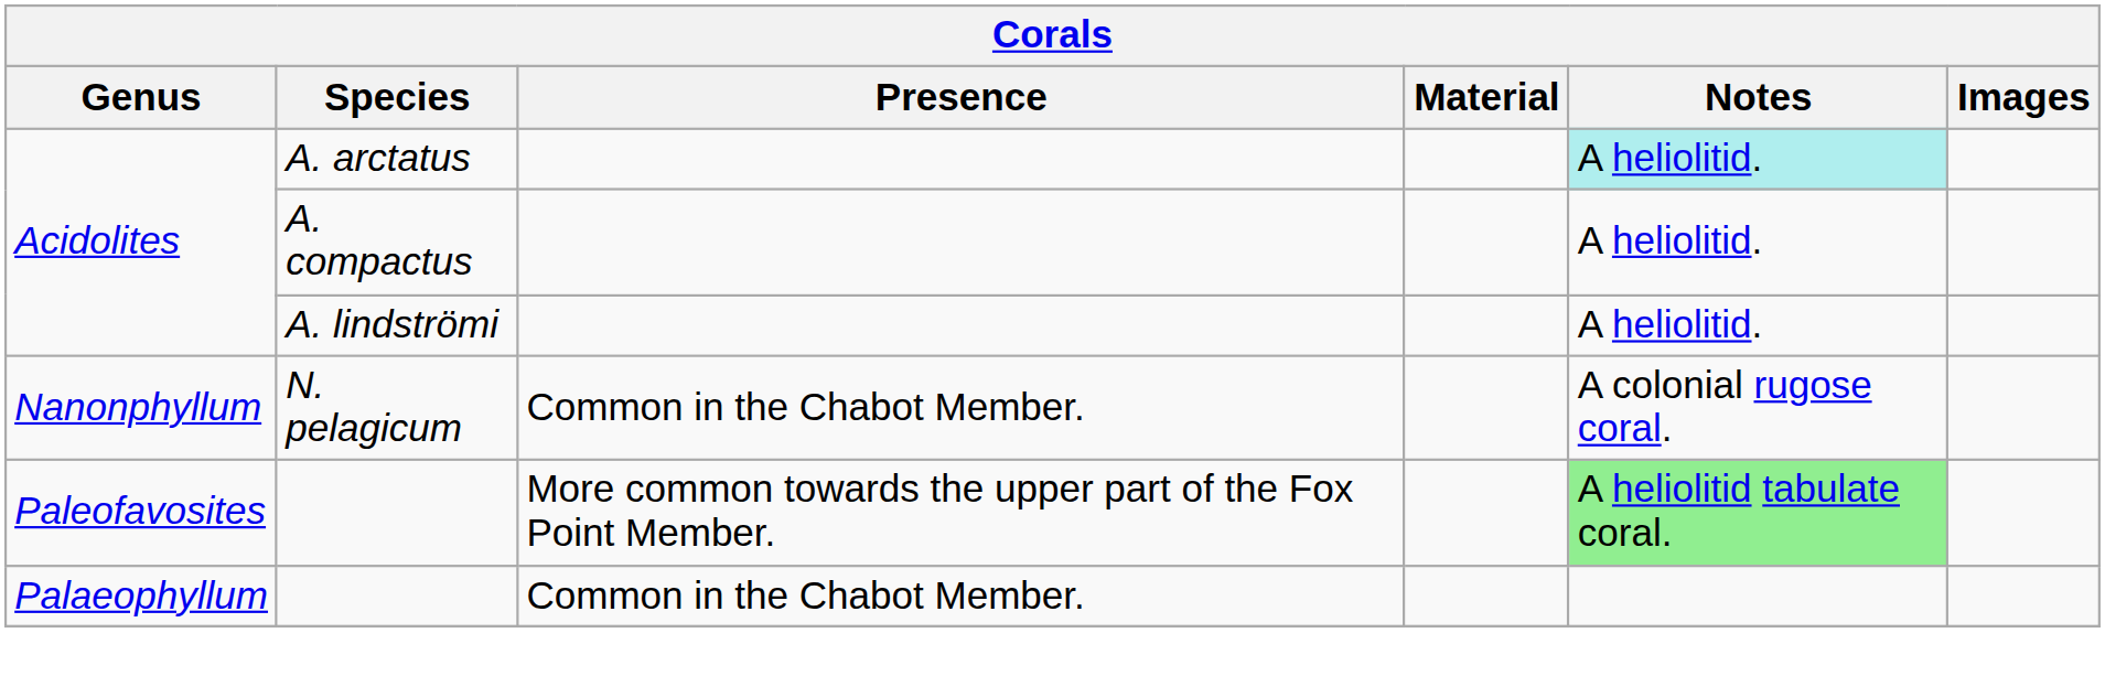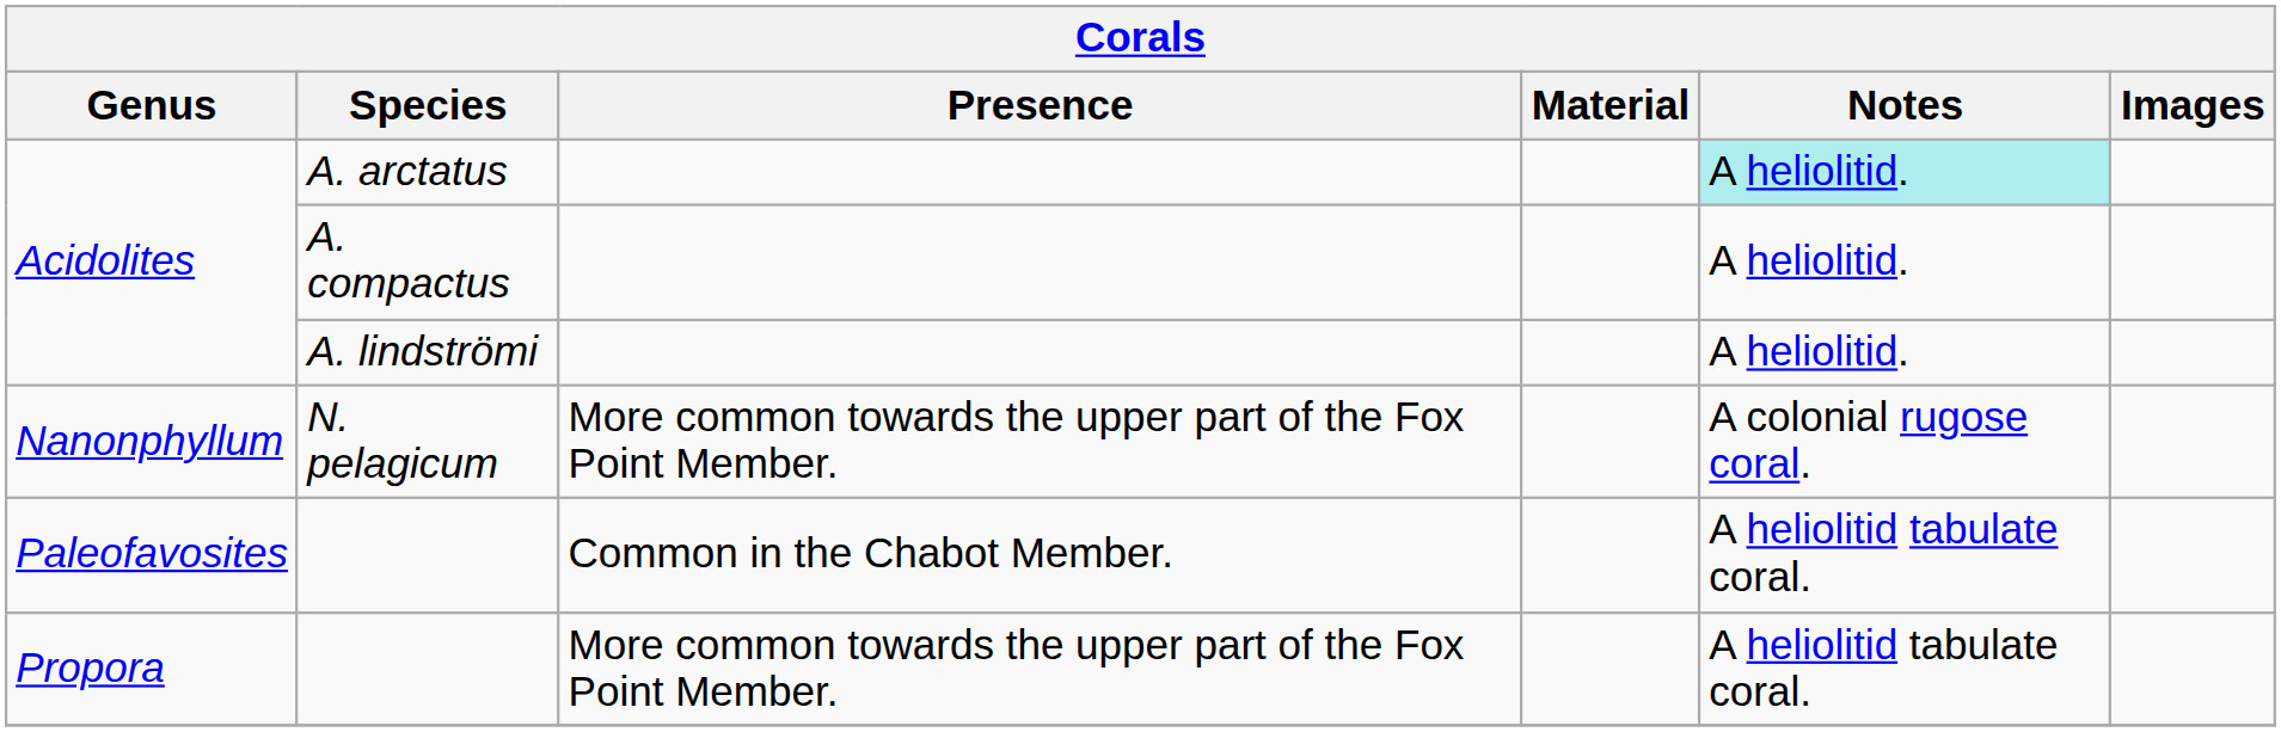Nanonphyllum | Presence: Common in the Chabot Member. -> More common towards the upper part of the Fox Point Member.
Paleofavosites | Presence: More common towards the upper part of the Fox Point Member. -> Common in the Chabot Member.
Paleofavosites | Notes: lightgreen background -> no background
- row: Palaeophyllum | Common in the Chabot Member.
+ row: Propora | More common towards the upper part of the Fox Point Member. | A heliolitid tabulate coral.
